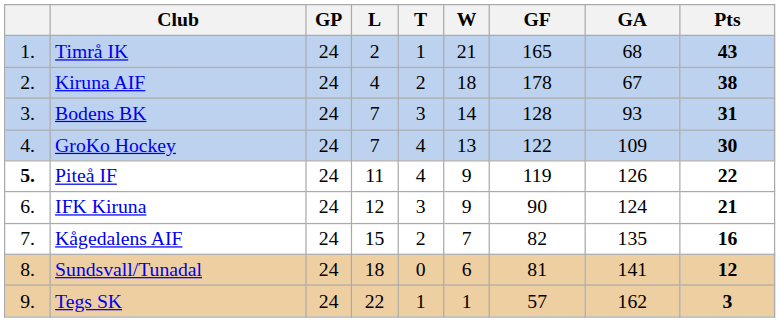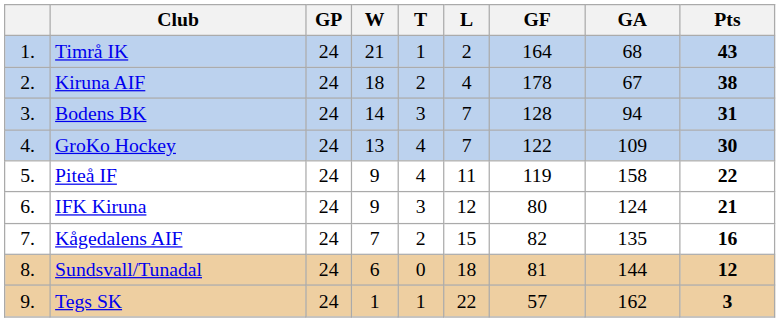columns swapped: W <-> L
Timrå IK | GF: 165 -> 164
Bodens BK | GA: 93 -> 94
Piteå IF | column 1: bold -> normal
Piteå IF | GA: 126 -> 158
IFK Kiruna | GF: 90 -> 80
Sundsvall/Tunadal | GA: 141 -> 144
